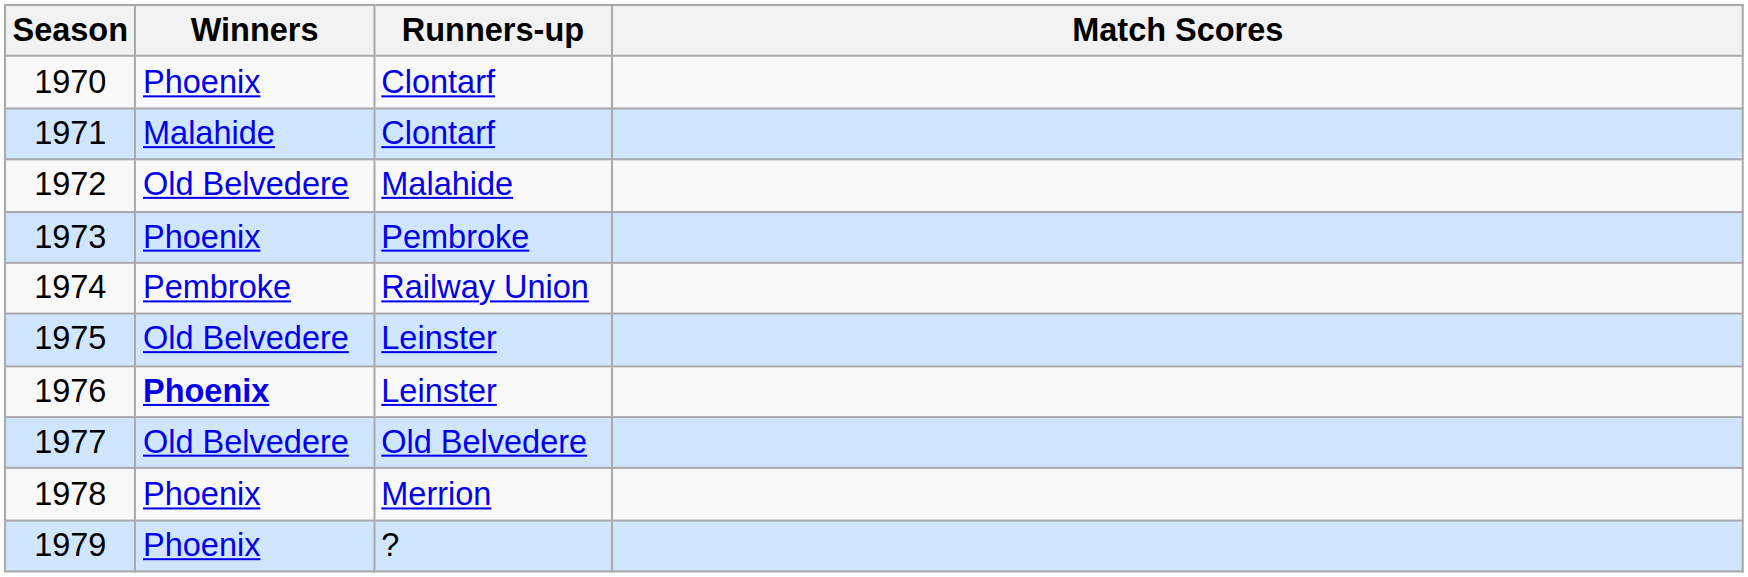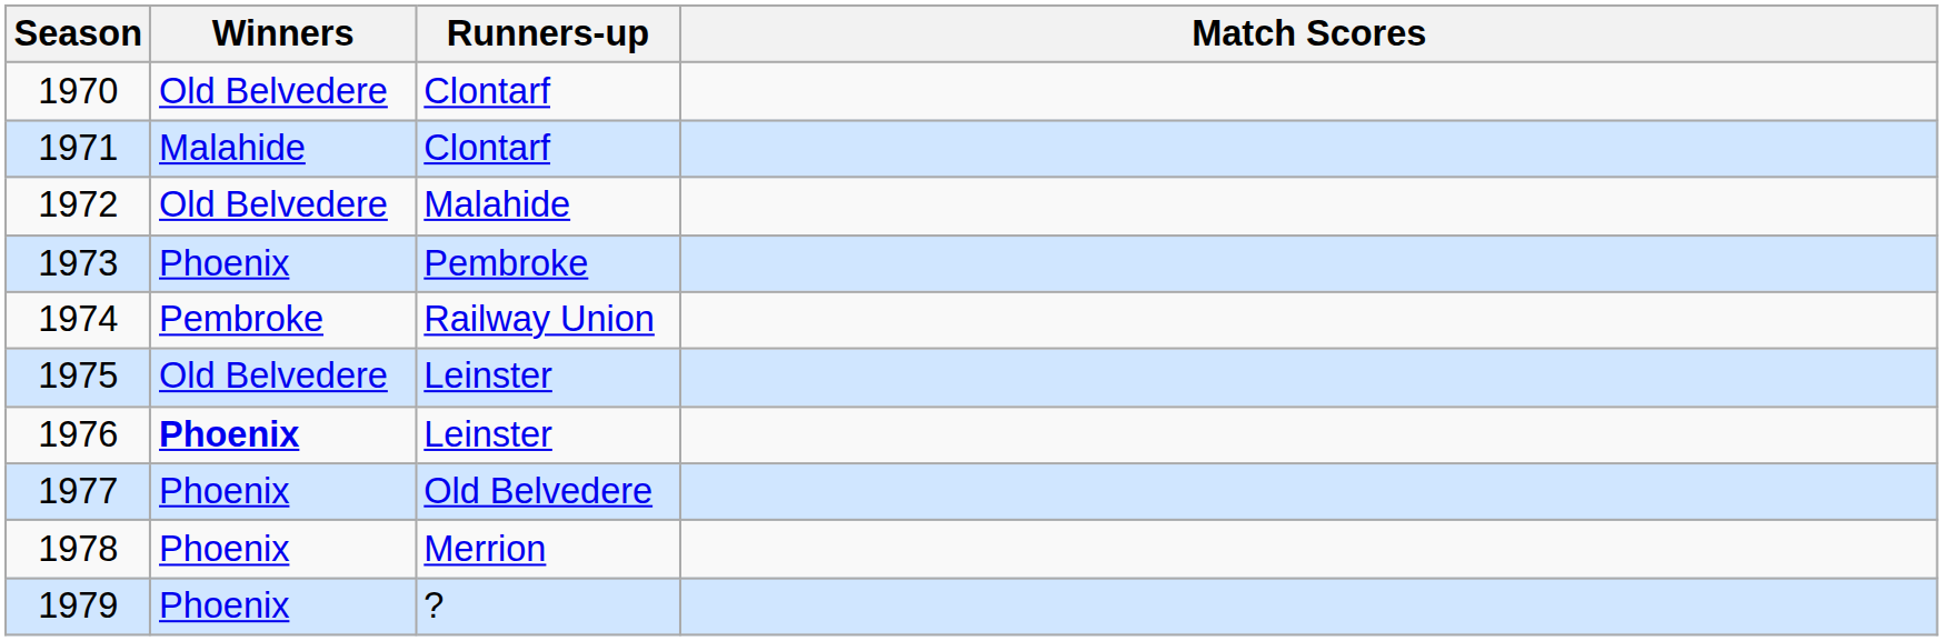1970 | Winners: Phoenix -> Old Belvedere
1977 | Winners: Old Belvedere -> Phoenix
